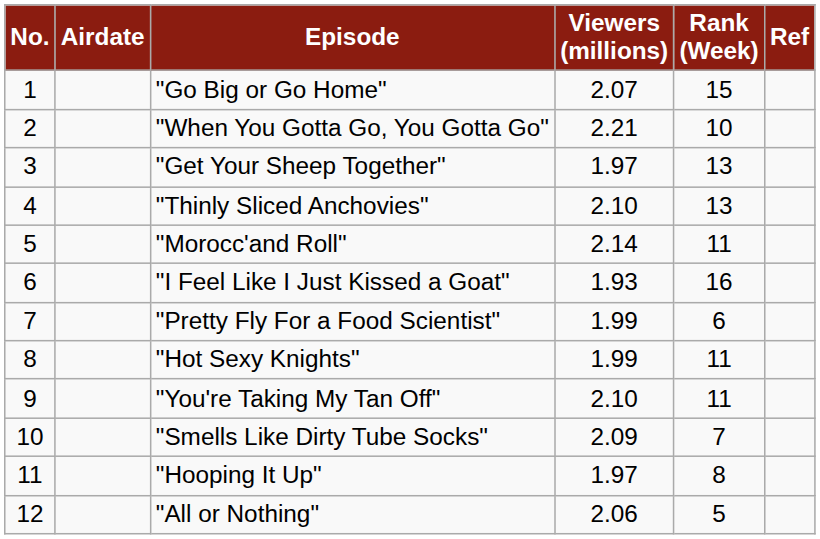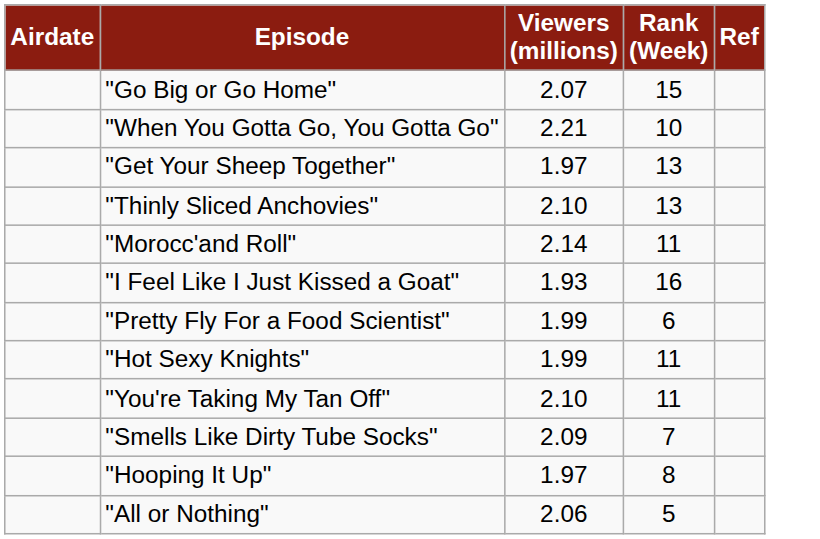- column: No. | 1 | 2 | 3 | 4 | 5 | 6 | 7 | 8 | 9 | 10 | 11 | 12
